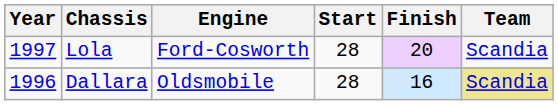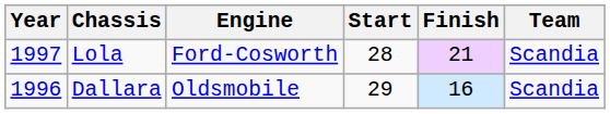Lola | Finish: 20 -> 21
Dallara | Start: 28 -> 29
Dallara | Team: khaki background -> no background
